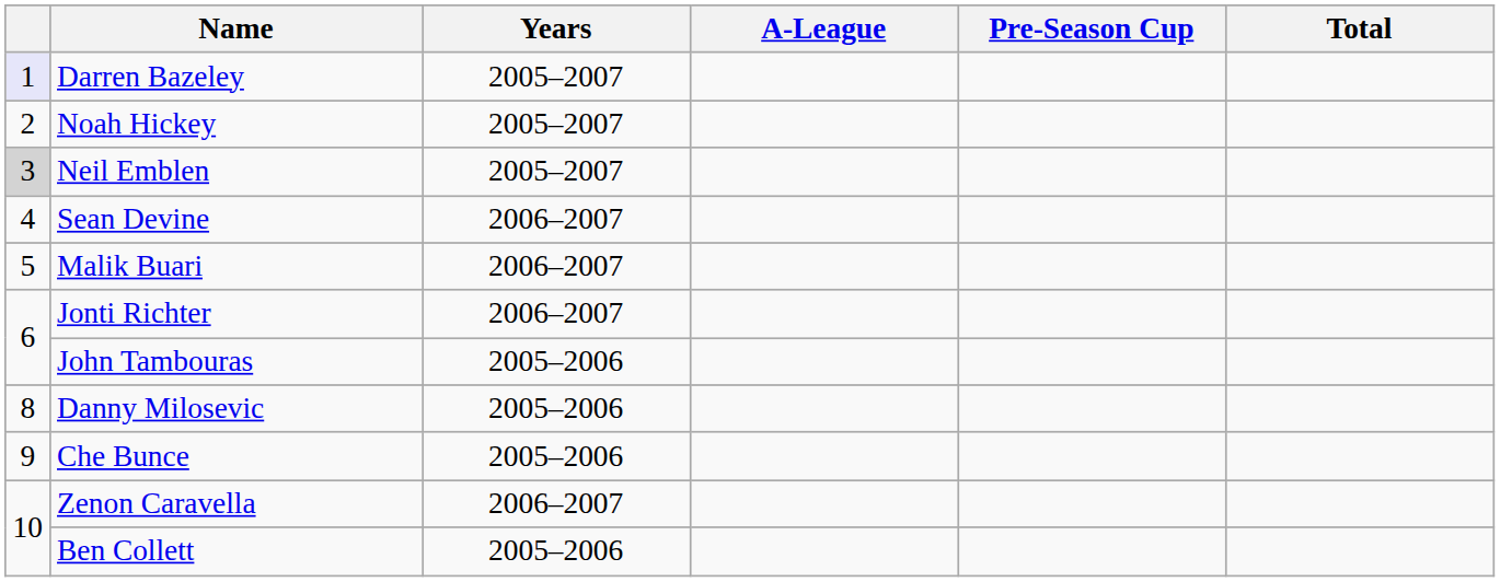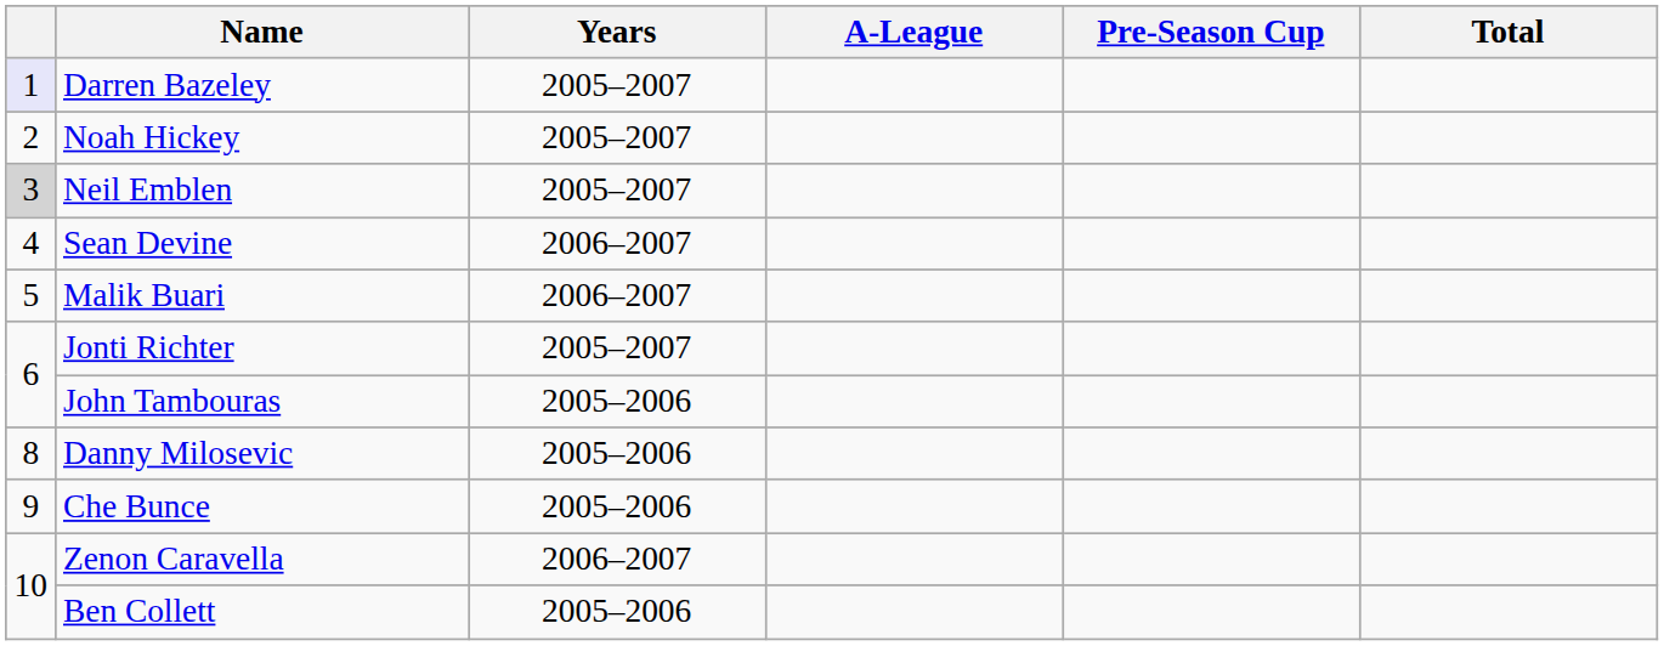Jonti Richter | Years: 2006–2007 -> 2005–2007
